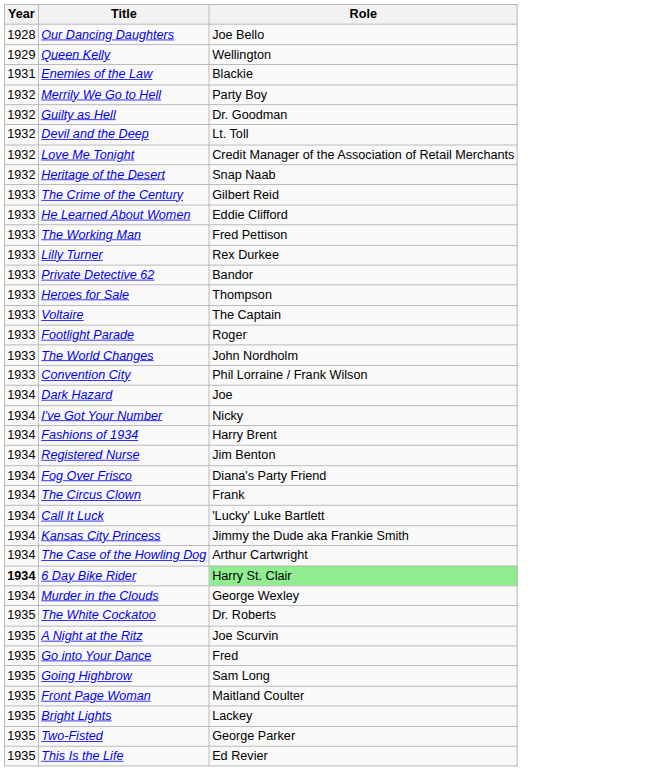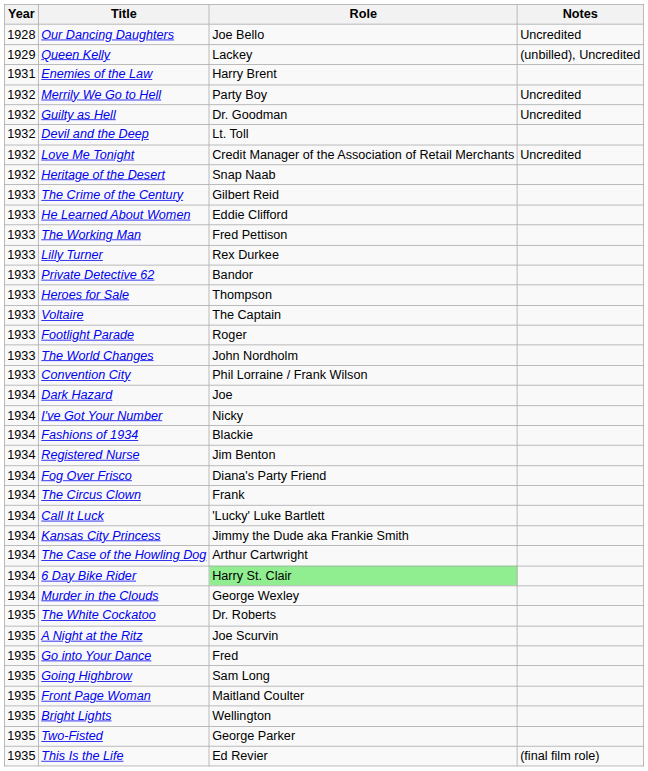+ column: Notes | Uncredited | (unbilled), Uncredited | Uncredited | Uncredited | Uncredited | (final film role)
Queen Kelly | Role: Wellington -> Lackey
Enemies of the Law | Role: Blackie -> Harry Brent
Fashions of 1934 | Role: Harry Brent -> Blackie
6 Day Bike Rider | Year: bold -> normal
Bright Lights | Role: Lackey -> Wellington
